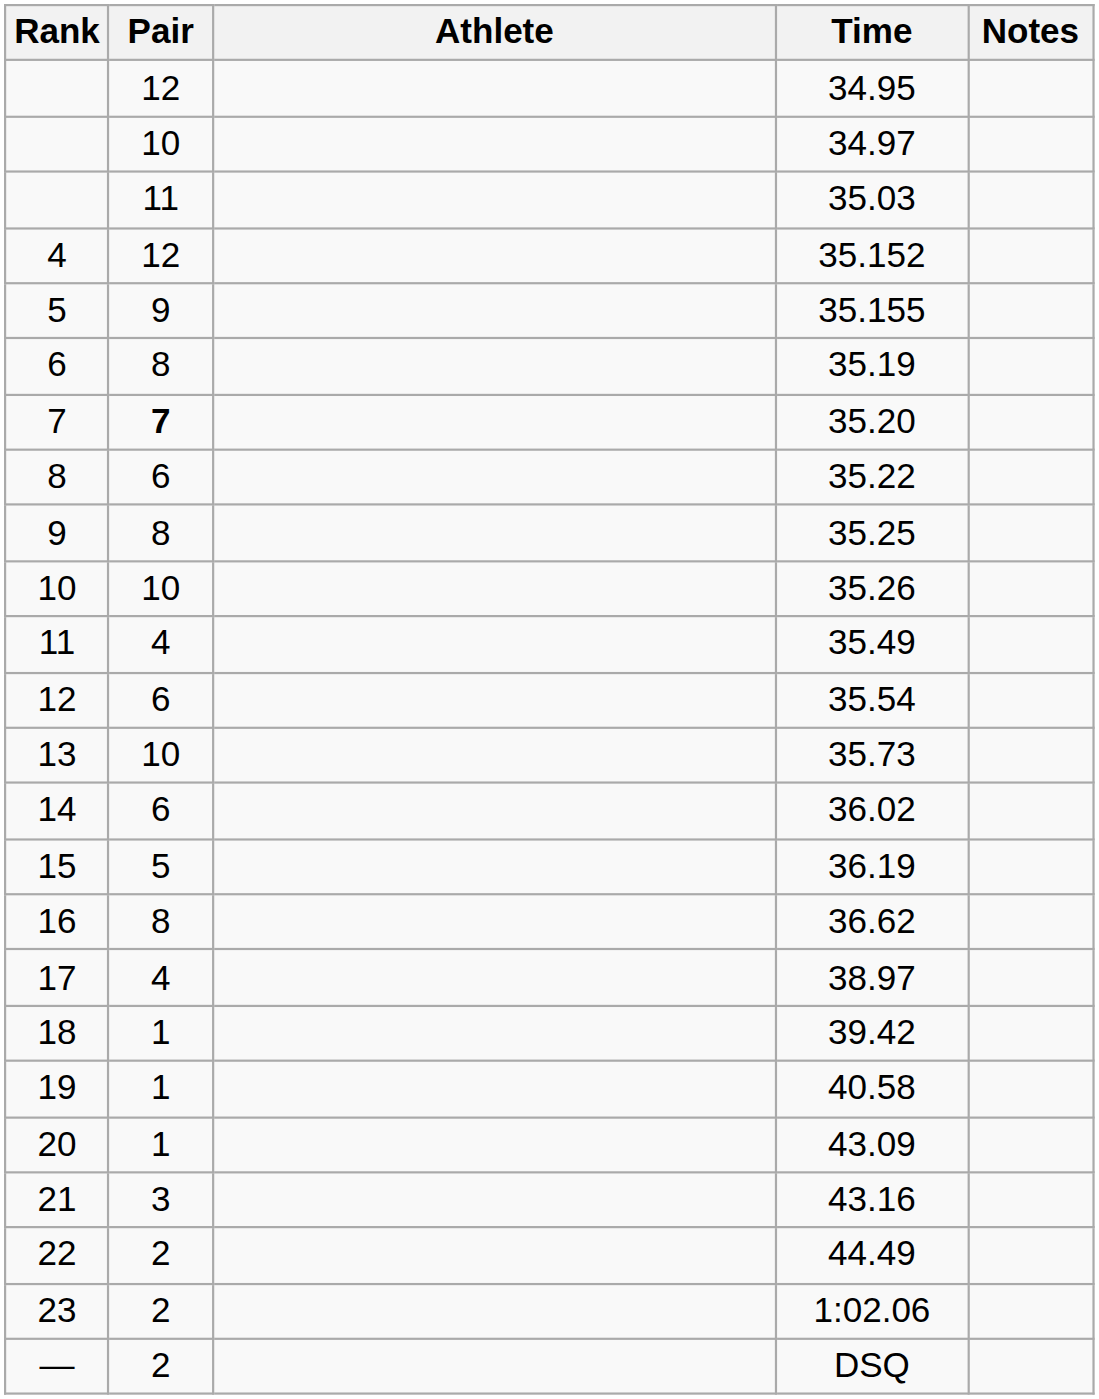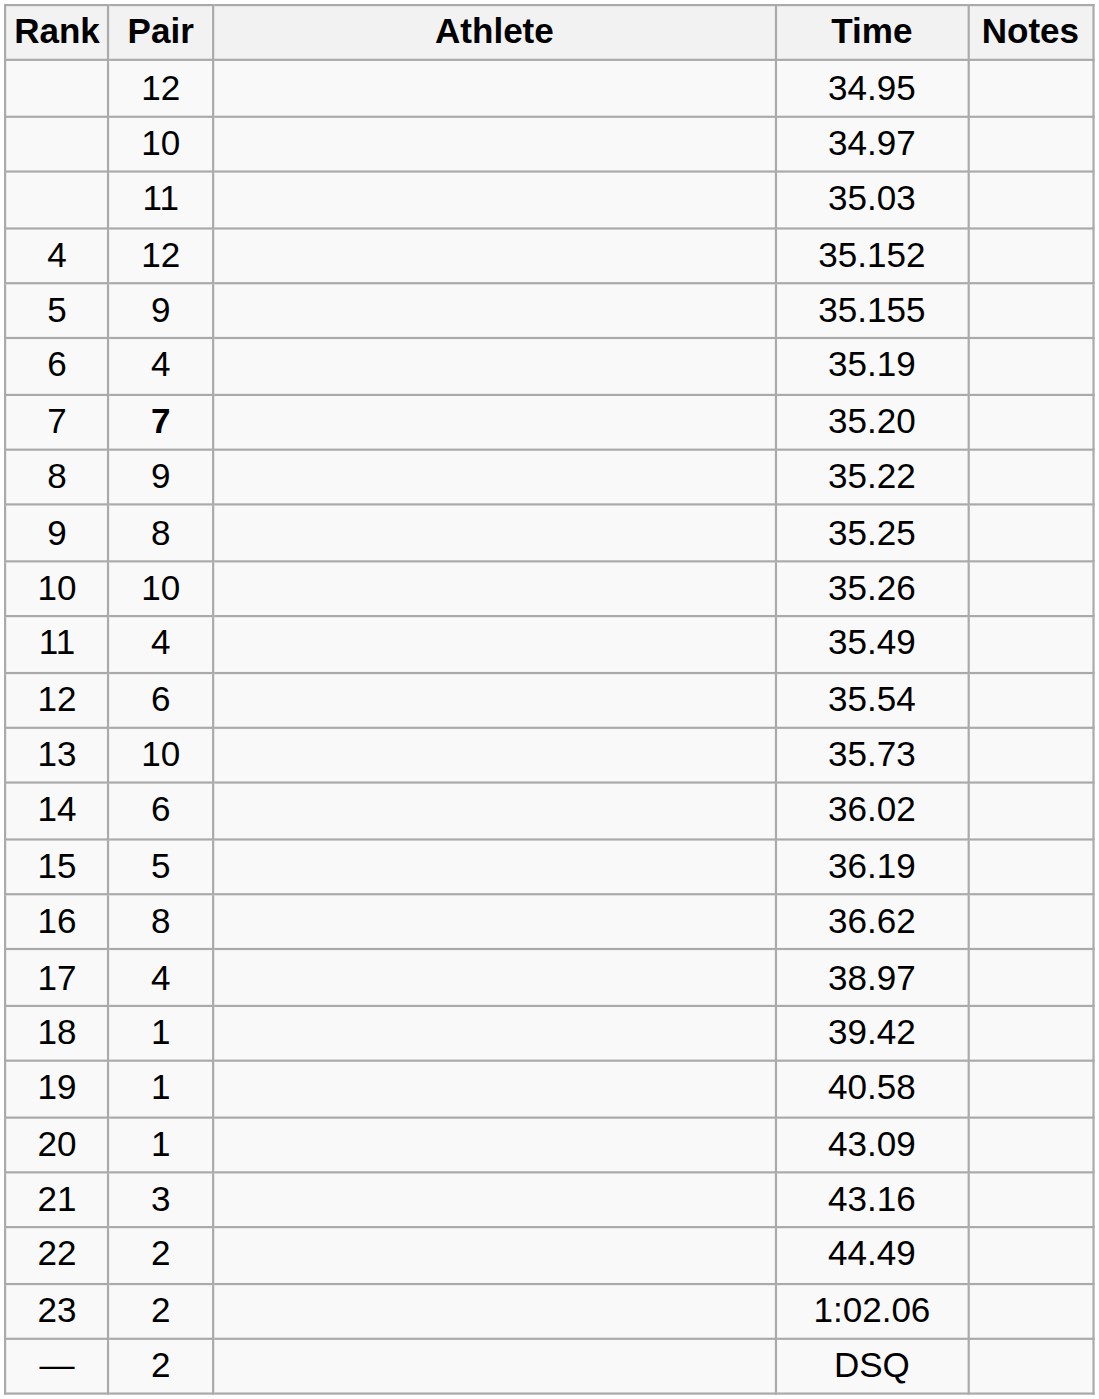35.19 | Pair: 8 -> 4
35.22 | Pair: 6 -> 9
